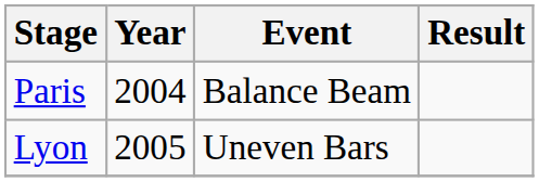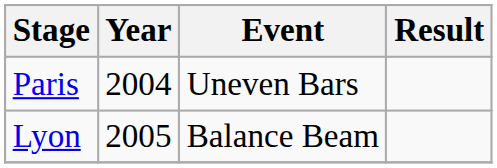Paris | Event: Balance Beam -> Uneven Bars
Lyon | Event: Uneven Bars -> Balance Beam
